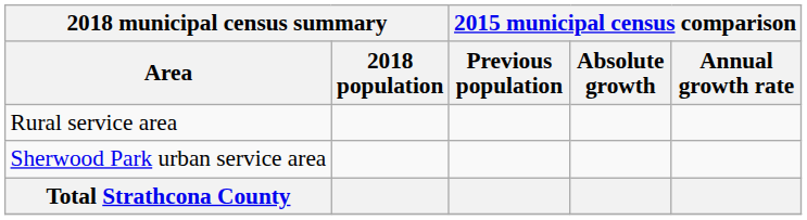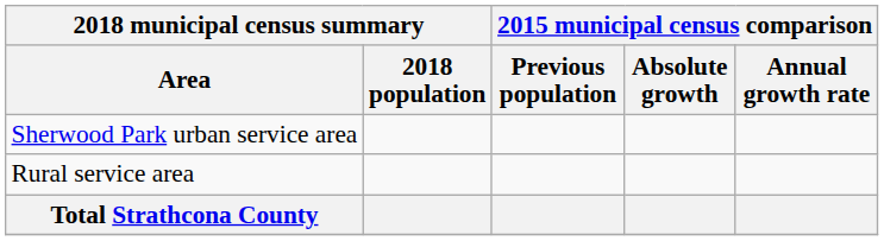rows swapped: Sherwood Park urban service area <-> Rural service area
